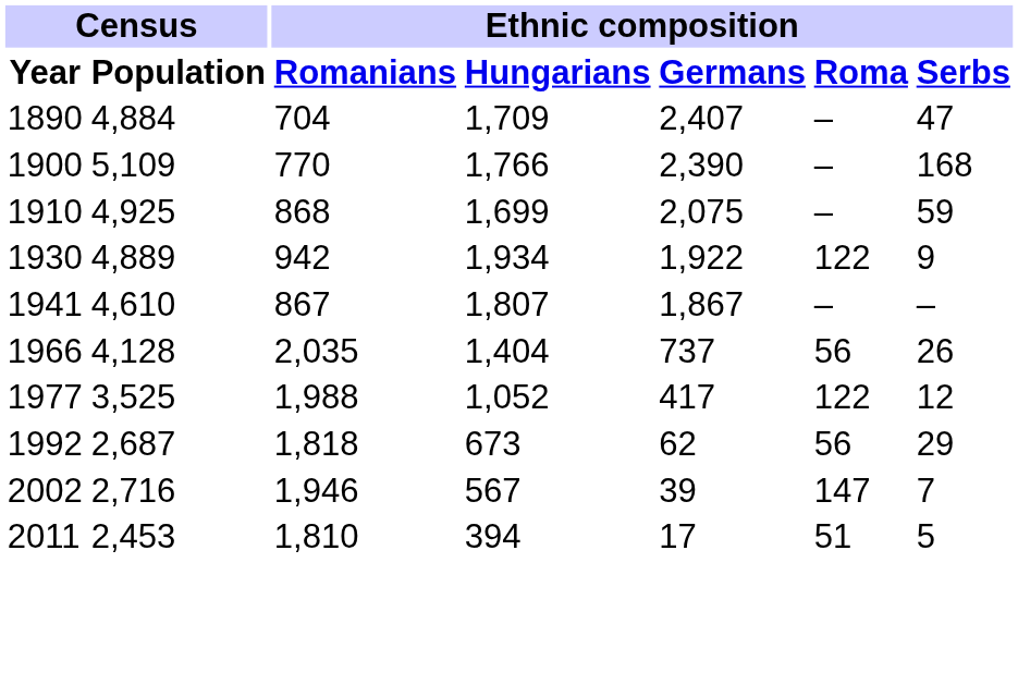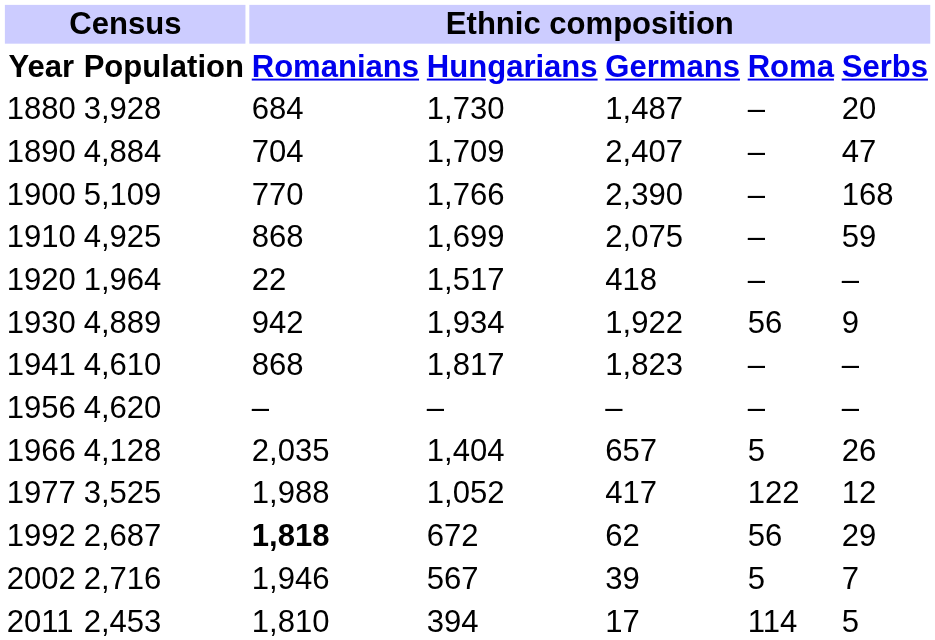+ row: 1880 | 3,928 | 684 | 1,730 | 1,487 | – | 20
+ row: 1920 | 1,964 | 22 | 1,517 | 418 | – | –
1930 | Ethnic composition / Roma: 122 -> 56
1941 | Ethnic composition / Romanians: 867 -> 868
1941 | Ethnic composition / Hungarians: 1,807 -> 1,817
1941 | Ethnic composition / Germans: 1,867 -> 1,823
+ row: 1956 | 4,620 | – | – | – | – | –
1966 | Ethnic composition / Germans: 737 -> 657
1966 | Ethnic composition / Roma: 56 -> 5
1992 | Ethnic composition / Romanians: normal -> bold
1992 | Ethnic composition / Hungarians: 673 -> 672
2002 | Ethnic composition / Roma: 147 -> 5
2011 | Ethnic composition / Roma: 51 -> 114
